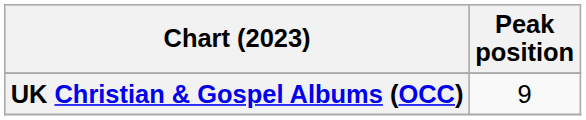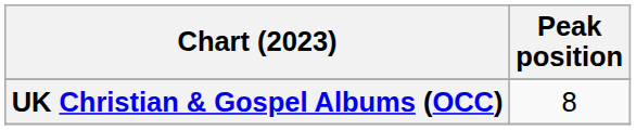UK Christian & Gospel Albums (OCC) | Peak position: 9 -> 8
